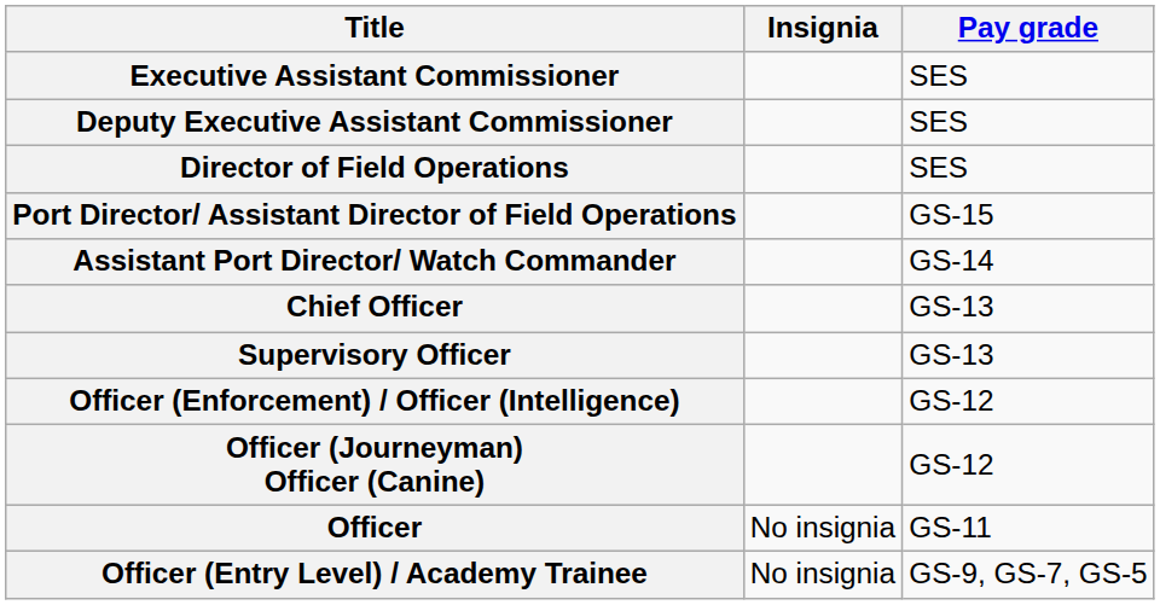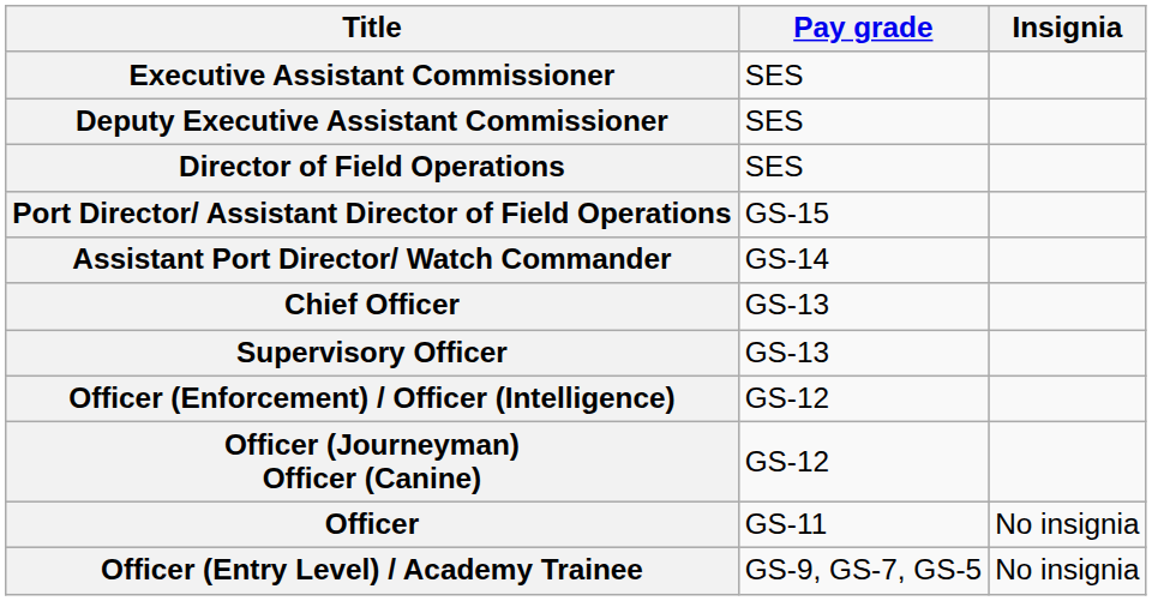columns swapped: Insignia <-> Pay grade
